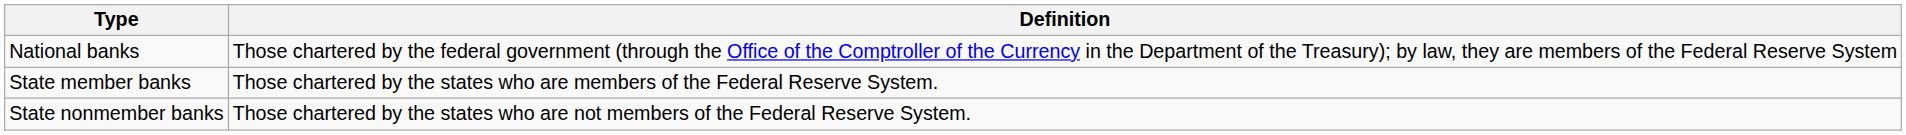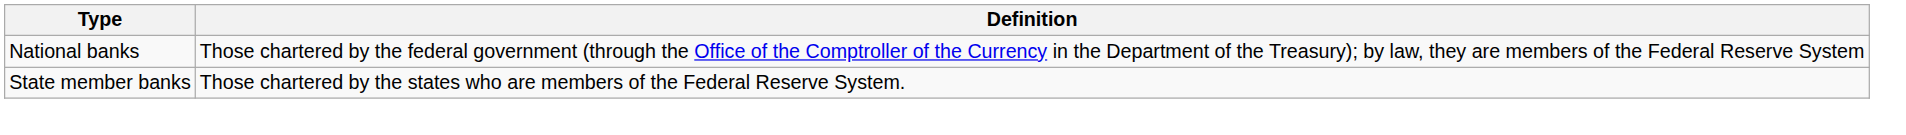- row: State nonmember banks | Those chartered by the states who are not members of the Federal Reserve System.
